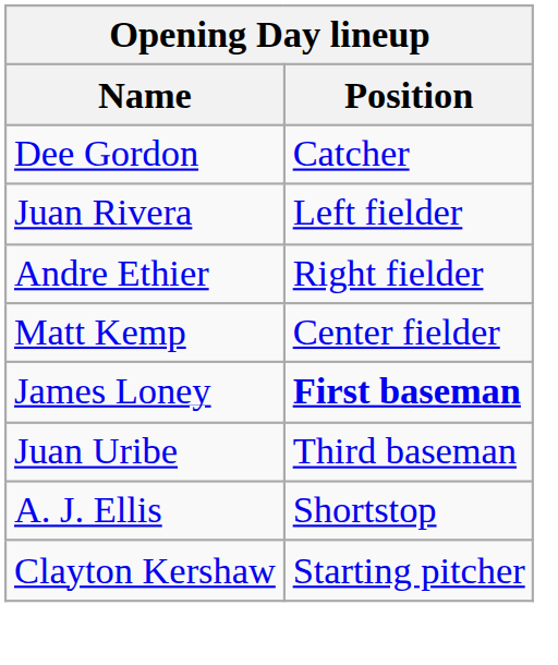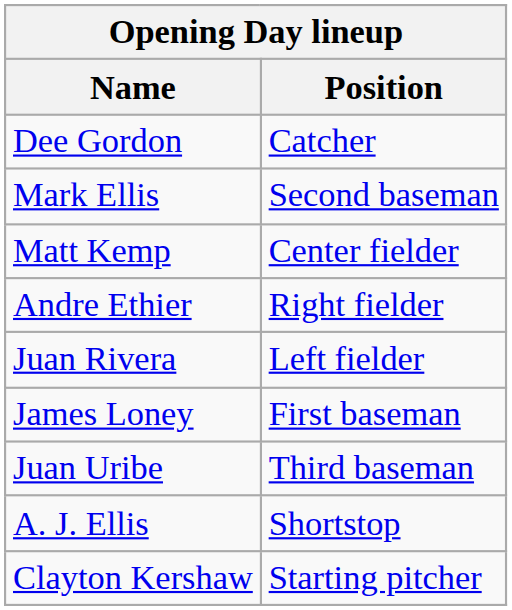+ row: Mark Ellis | Second baseman
rows swapped: Matt Kemp <-> Juan Rivera
James Loney | Position: bold -> normal
